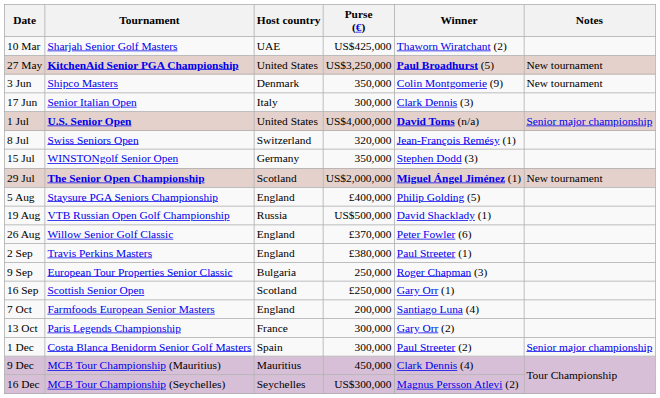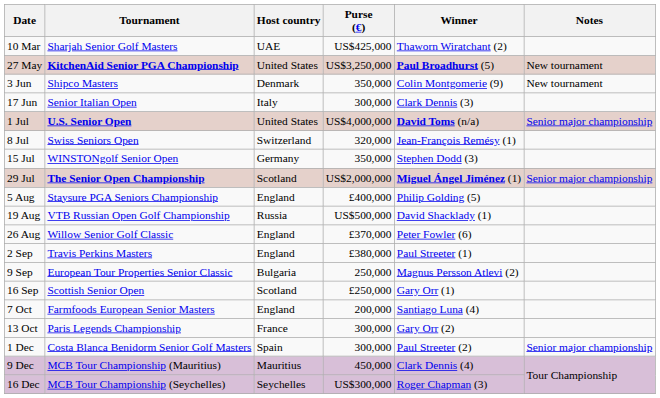29 Jul | Notes: New tournament -> Senior major championship
9 Sep | Winner: Roger Chapman (3) -> Magnus Persson Atlevi (2)
16 Dec | Winner: Magnus Persson Atlevi (2) -> Roger Chapman (3)
